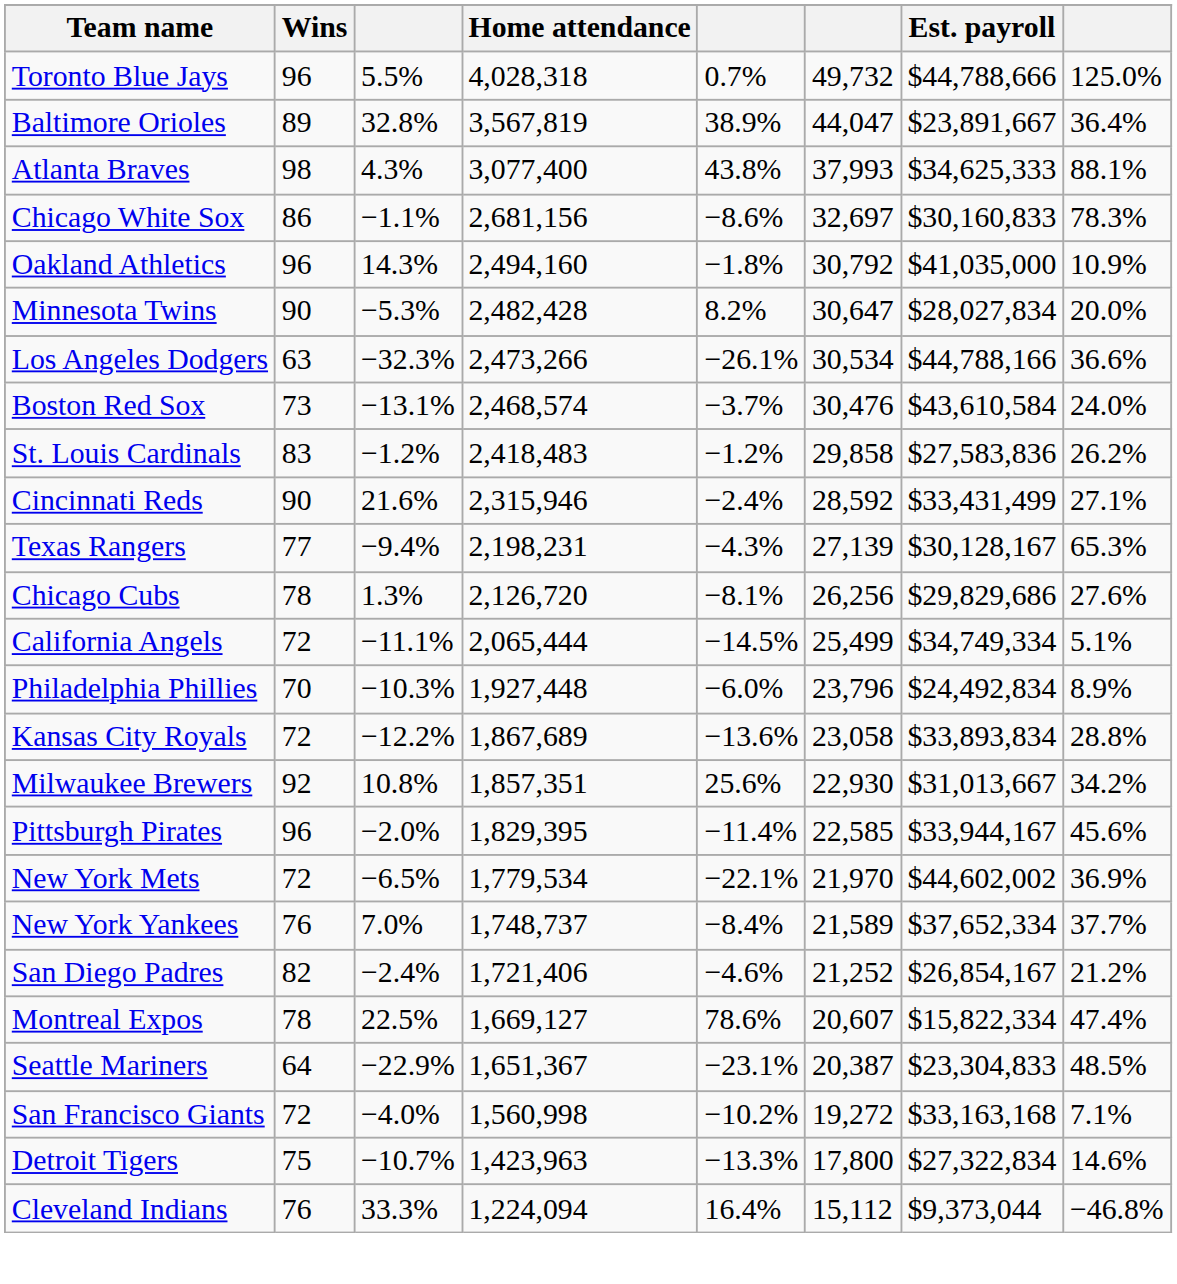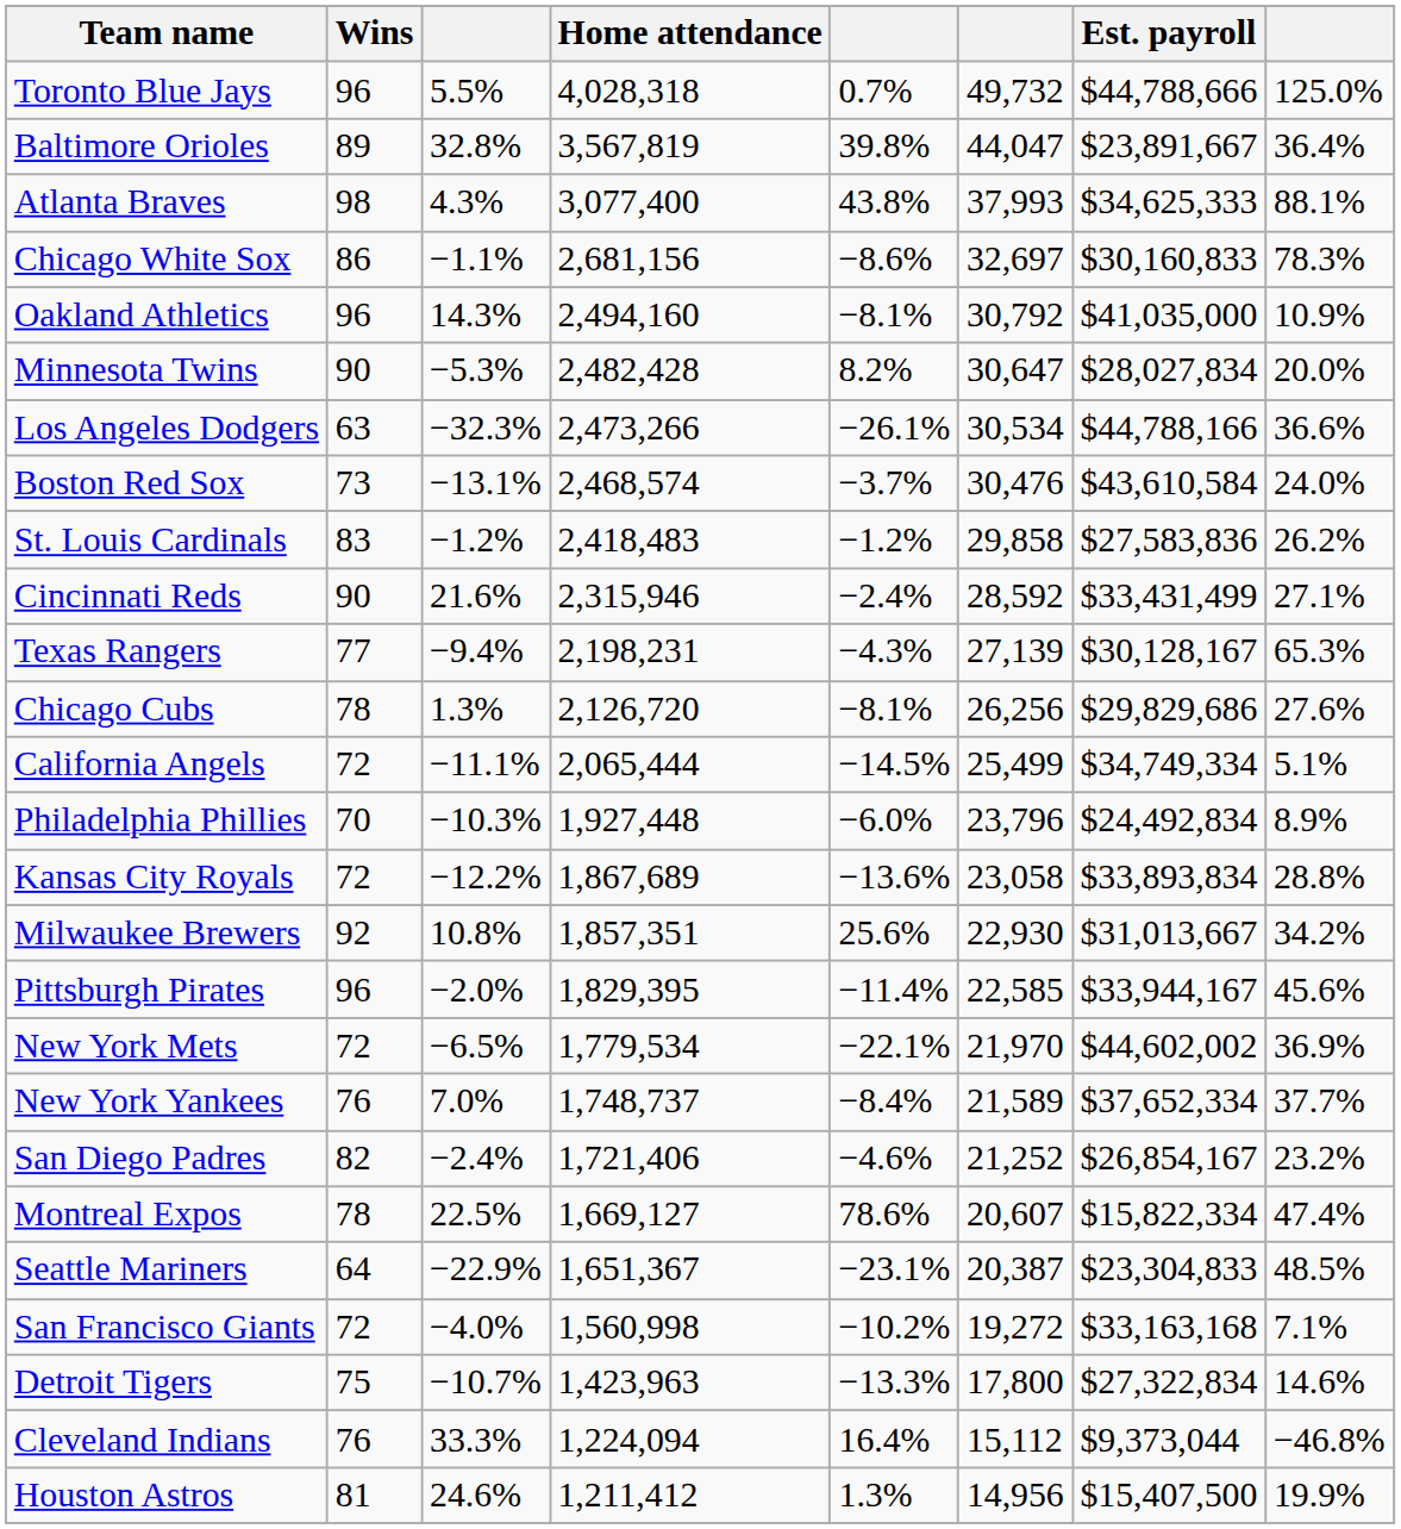Baltimore Orioles | column 5: 38.9% -> 39.8%
Oakland Athletics | column 5: −1.8% -> −8.1%
San Diego Padres | column 8: 21.2% -> 23.2%
+ row: Houston Astros | 81 | 24.6% | 1,211,412 | 1.3% | 14,956 | $15,407,500 | 19.9%
